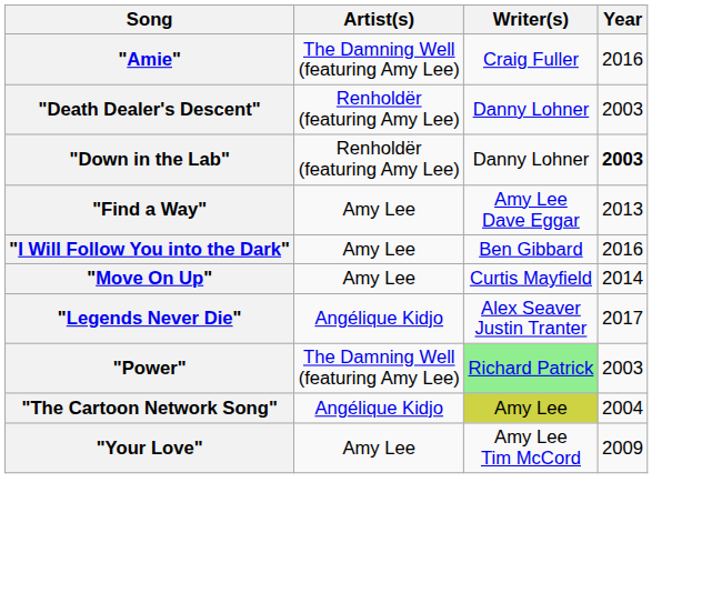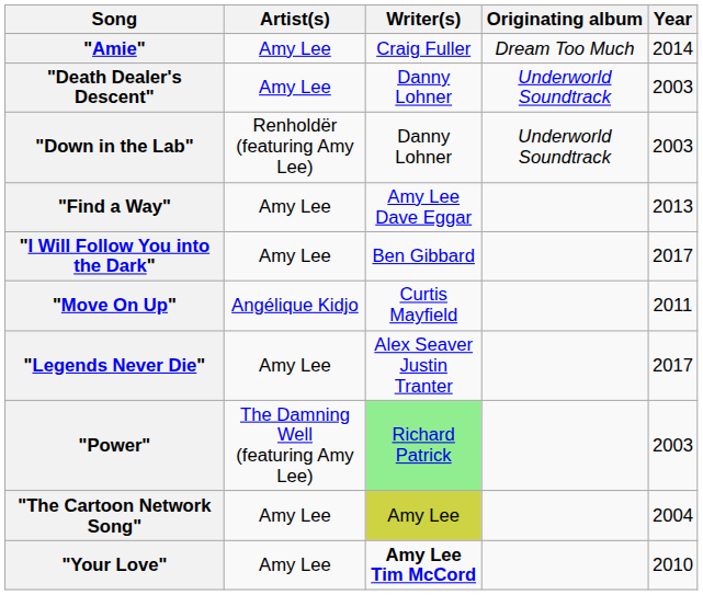+ column: Originating album | Dream Too Much | Underworld Soundtrack | Underworld Soundtrack
"Amie" | Artist(s): The Damning Well (featuring Amy Lee) -> Amy Lee
"Amie" | Year: 2016 -> 2014
"Death Dealer's Descent" | Artist(s): Renholdër (featuring Amy Lee) -> Amy Lee
"Down in the Lab" | Year: bold -> normal
"I Will Follow You into the Dark" | Year: 2016 -> 2017
"Move On Up" | Artist(s): Amy Lee -> Angélique Kidjo
"Move On Up" | Year: 2014 -> 2011
"Legends Never Die" | Artist(s): Angélique Kidjo -> Amy Lee
"The Cartoon Network Song" | Artist(s): Angélique Kidjo -> Amy Lee
"Your Love" | Writer(s): normal -> bold
"Your Love" | Year: 2009 -> 2010
